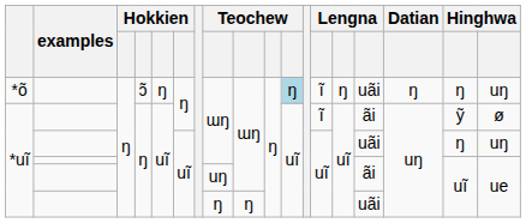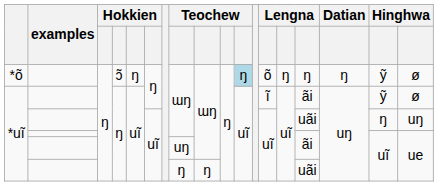*õ | column 13: ĩ -> õ
*õ | column 15: uãi -> ŋ
*õ | column 17: ŋ -> ỹ
*õ | column 18: uŋ -> ø
